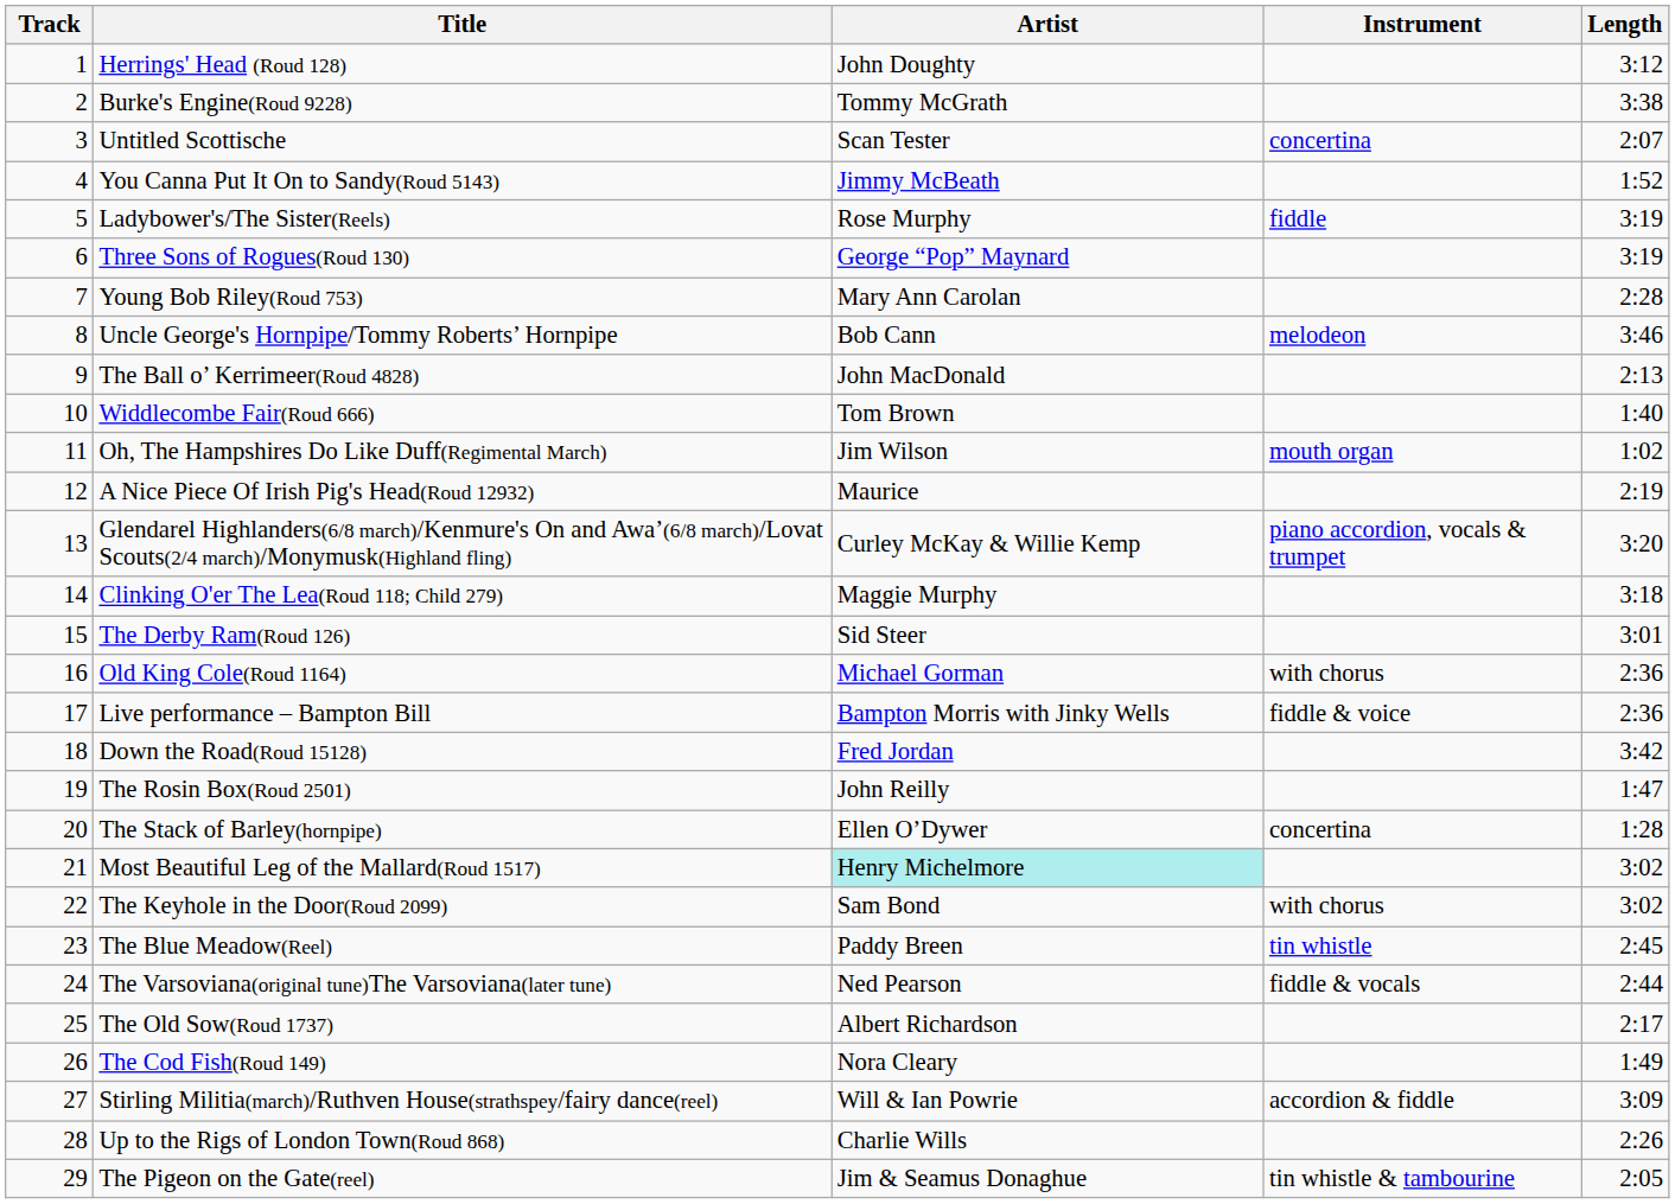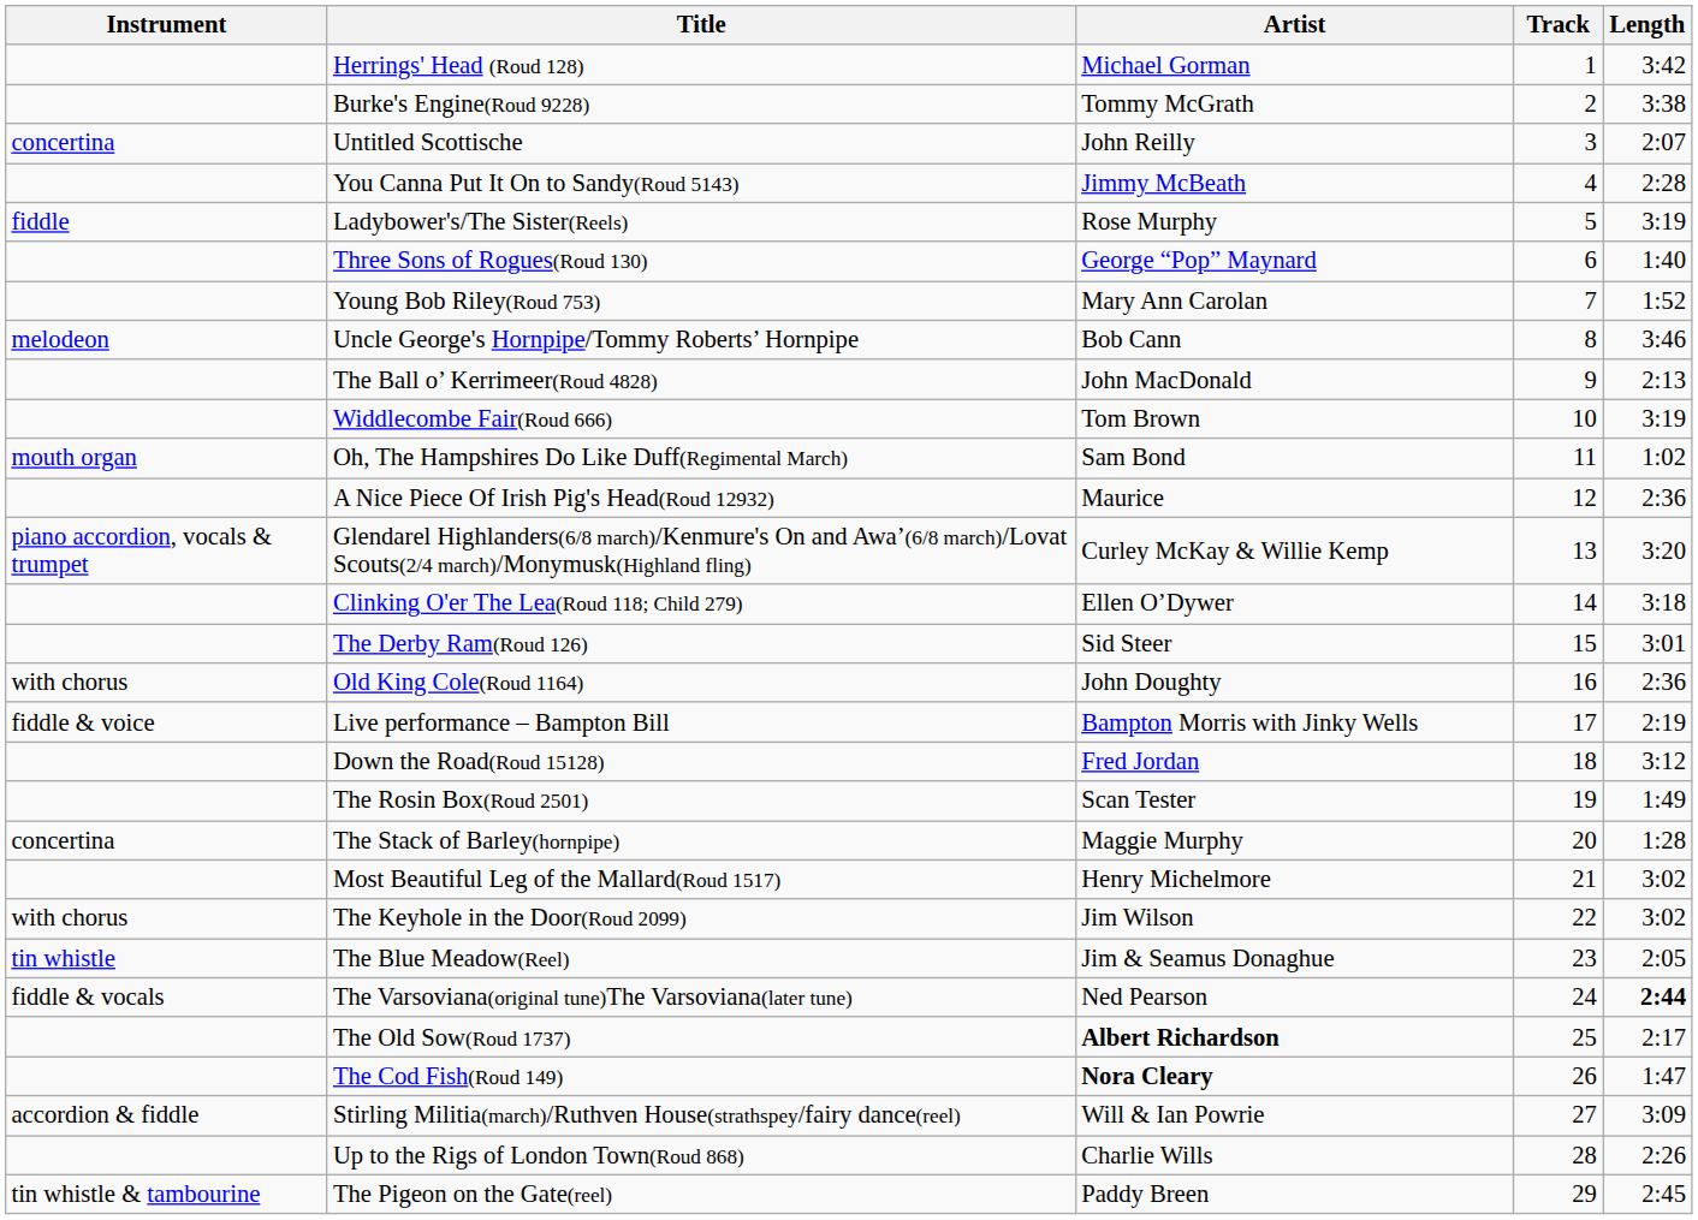columns swapped: Track <-> Instrument
Herrings' Head (Roud 128) | Artist: John Doughty -> Michael Gorman
Herrings' Head (Roud 128) | Length: 3:12 -> 3:42
Untitled Scottische | Artist: Scan Tester -> John Reilly
You Canna Put It On to Sandy(Roud 5143) | Length: 1:52 -> 2:28
Three Sons of Rogues(Roud 130) | Length: 3:19 -> 1:40
Young Bob Riley(Roud 753) | Length: 2:28 -> 1:52
Widdlecombe Fair(Roud 666) | Length: 1:40 -> 3:19
Oh, The Hampshires Do Like Duff(Regimental March) | Artist: Jim Wilson -> Sam Bond
A Nice Piece Of Irish Pig's Head(Roud 12932) | Length: 2:19 -> 2:36
Clinking O'er The Lea(Roud 118; Child 279) | Artist: Maggie Murphy -> Ellen O’Dywer
Old King Cole(Roud 1164) | Artist: Michael Gorman -> John Doughty
Live performance – Bampton Bill | Length: 2:36 -> 2:19
Down the Road(Roud 15128) | Length: 3:42 -> 3:12
The Rosin Box(Roud 2501) | Artist: John Reilly -> Scan Tester
The Rosin Box(Roud 2501) | Length: 1:47 -> 1:49
The Stack of Barley(hornpipe) | Artist: Ellen O’Dywer -> Maggie Murphy
Most Beautiful Leg of the Mallard(Roud 1517) | Artist: paleturquoise background -> no background
The Keyhole in the Door(Roud 2099) | Artist: Sam Bond -> Jim Wilson
The Blue Meadow(Reel) | Artist: Paddy Breen -> Jim & Seamus Donaghue
The Blue Meadow(Reel) | Length: 2:45 -> 2:05
The Varsoviana(original tune)The Varsoviana(later tune) | Length: normal -> bold
The Old Sow(Roud 1737) | Artist: normal -> bold
The Cod Fish(Roud 149) | Artist: normal -> bold
The Cod Fish(Roud 149) | Length: 1:49 -> 1:47
The Pigeon on the Gate(reel) | Artist: Jim & Seamus Donaghue -> Paddy Breen
The Pigeon on the Gate(reel) | Length: 2:05 -> 2:45
